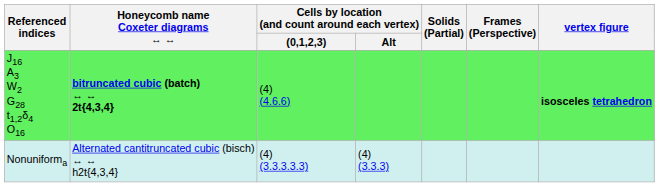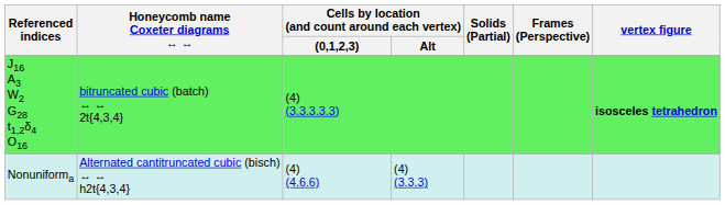J16 A3 W2 G28 t1,2δ4 O16 | Honeycomb name Coxeter diagrams ↔ ↔: bold -> normal
J16 A3 W2 G28 t1,2δ4 O16 | Cells by location (and count around each vertex) / (0,1,2,3): (4) (4.6.6) -> (4) (3.3.3.3.3)
Nonuniforma | Cells by location (and count around each vertex) / (0,1,2,3): (4) (3.3.3.3.3) -> (4) (4.6.6)
